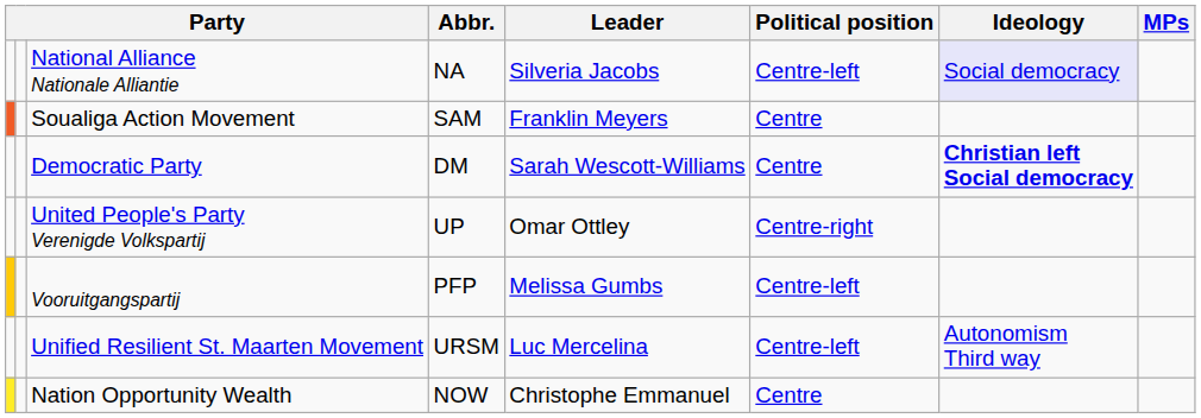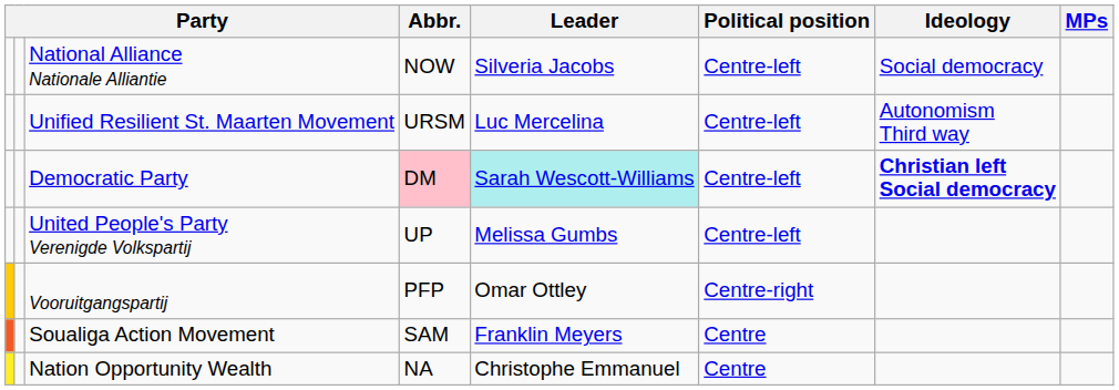National Alliance Nationale Alliantie | Abbr.: NA -> NOW
National Alliance Nationale Alliantie | Ideology: lavender background -> no background
rows swapped: Unified Resilient St. Maarten Movement <-> Soualiga Action Movement
Democratic Party | Abbr.: no background -> pink background
Democratic Party | Leader: no background -> paleturquoise background
Democratic Party | Political position: Centre -> Centre-left
United People's Party Verenigde Volkspartij | Leader: Omar Ottley -> Melissa Gumbs
United People's Party Verenigde Volkspartij | Political position: Centre-right -> Centre-left
Vooruitgangspartij | Leader: Melissa Gumbs -> Omar Ottley
Vooruitgangspartij | Political position: Centre-left -> Centre-right
Nation Opportunity Wealth | Abbr.: NOW -> NA
